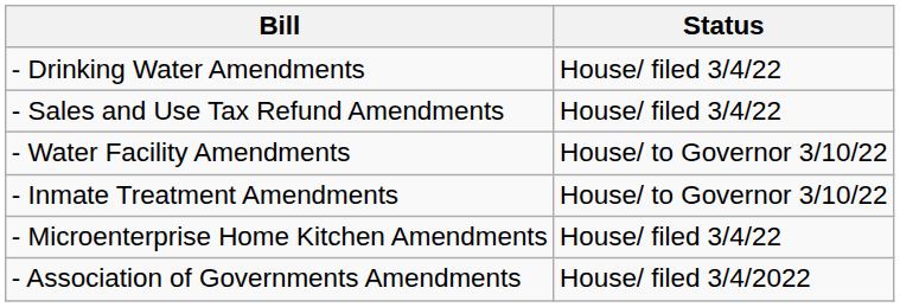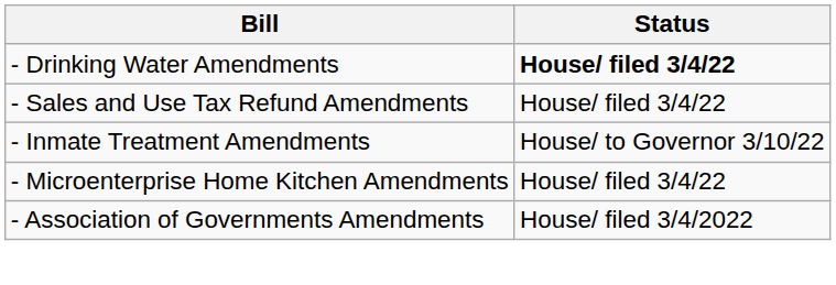- Drinking Water Amendments | Status: normal -> bold
- row: - Water Facility Amendments | House/ to Governor 3/10/22
